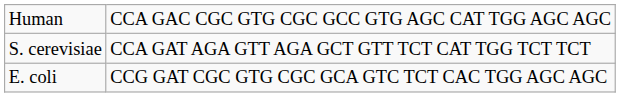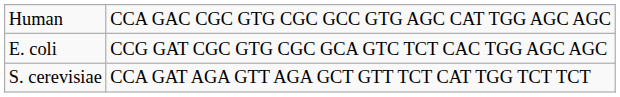rows swapped: S. cerevisiae <-> E. coli
